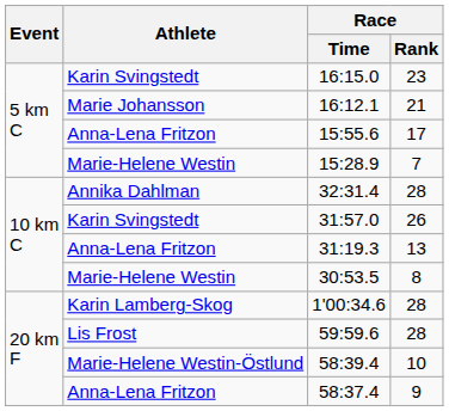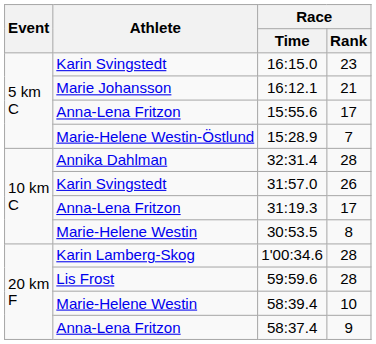15:28.9 | Athlete: Marie-Helene Westin -> Marie-Helene Westin-Östlund
31:19.3 | Race / Rank: 13 -> 17
58:39.4 | Athlete: Marie-Helene Westin-Östlund -> Marie-Helene Westin
